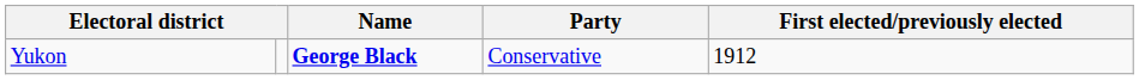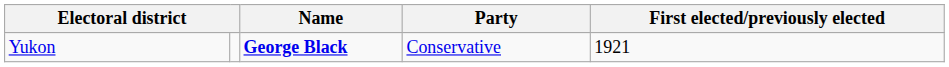Yukon | First elected/previously elected: 1912 -> 1921
